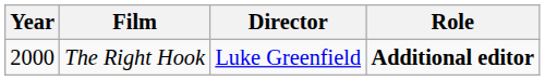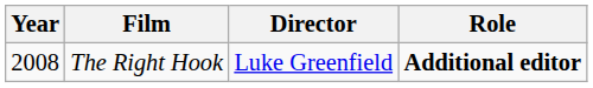The Right Hook | Year: 2000 -> 2008
